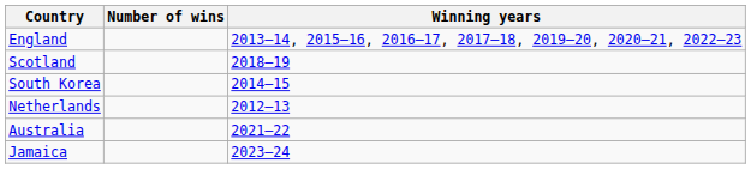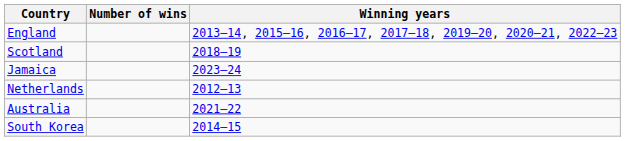rows swapped: South Korea <-> Jamaica
